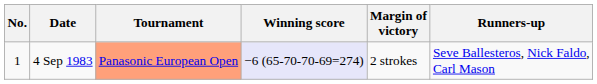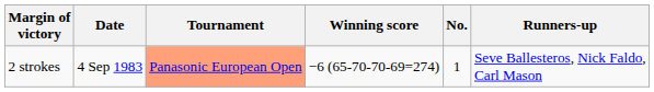columns swapped: No. <-> Margin of victory
4 Sep 1983 | Winning score: lavender background -> no background
